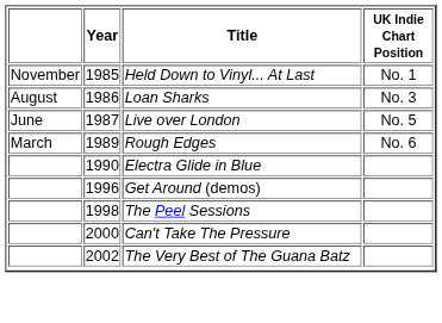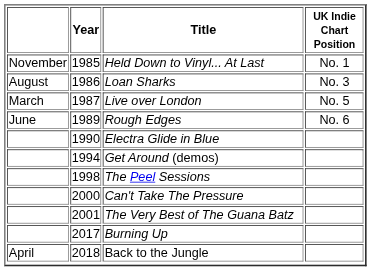Live over London | column 1: June -> March
Rough Edges | column 1: March -> June
Get Around (demos) | Year: 1996 -> 1994
The Very Best of The Guana Batz | Year: 2002 -> 2001
+ row: 2017 | Burning Up
+ row: April | 2018 | Back to the Jungle
